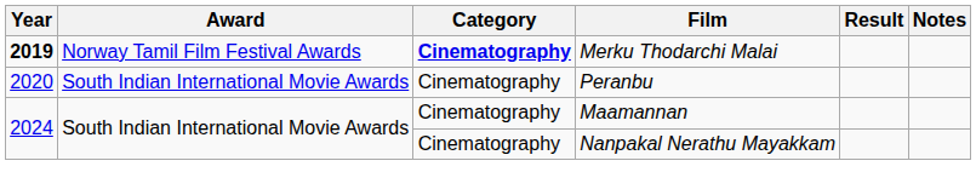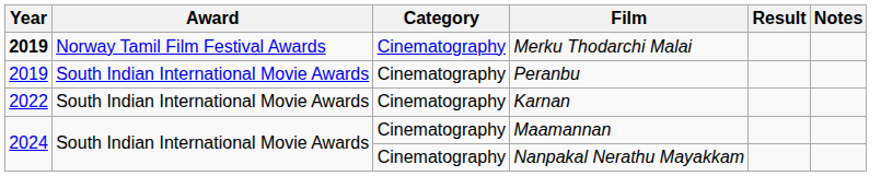Merku Thodarchi Malai | Category: bold -> normal
Peranbu | Year: 2020 -> 2019
+ row: 2022 | South Indian International Movie Awards | Cinematography | Karnan
